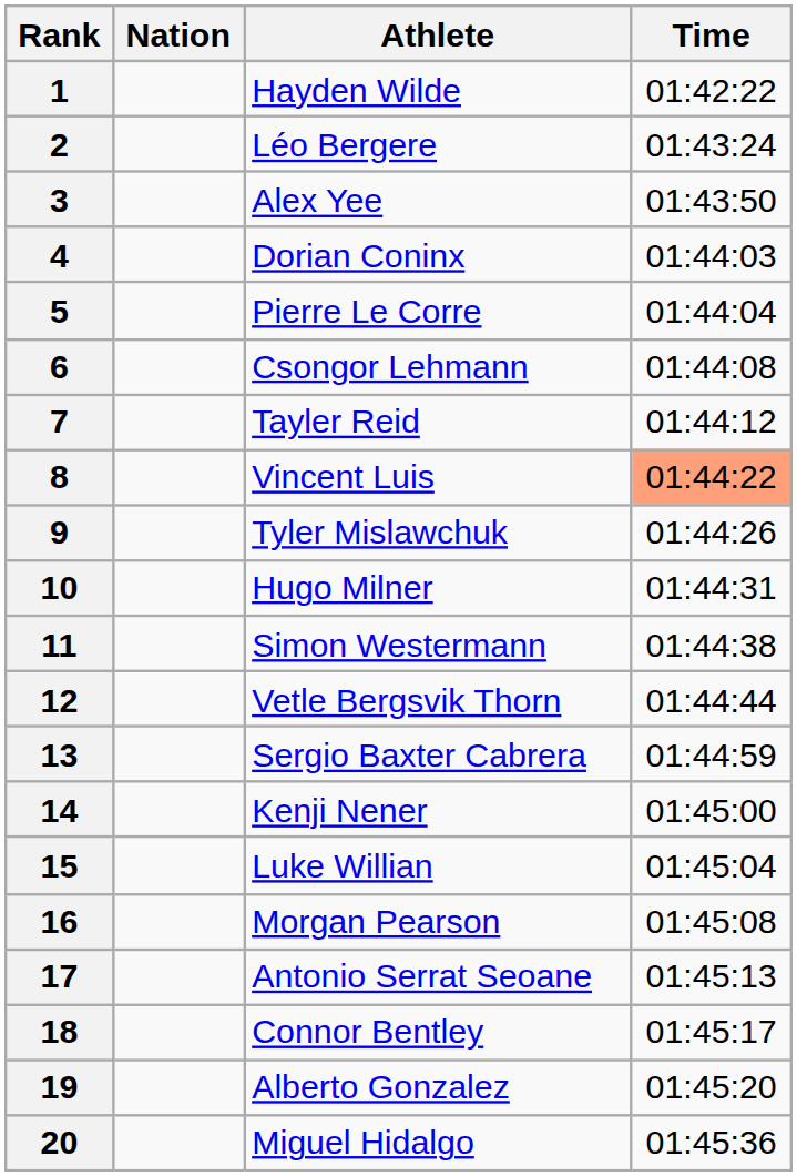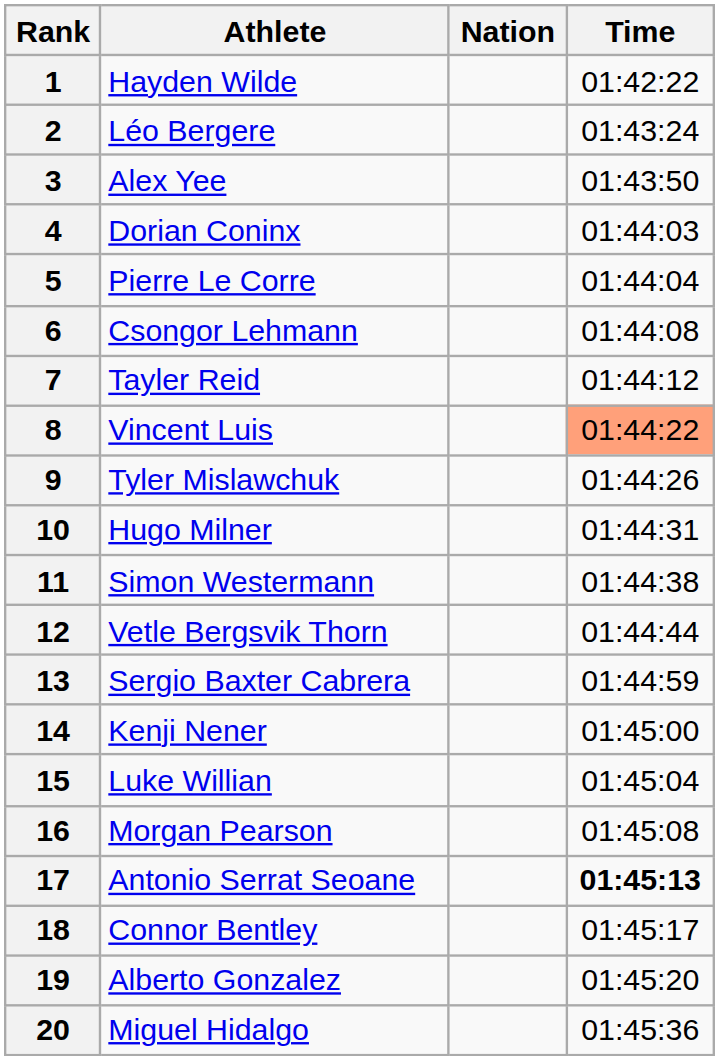columns swapped: Athlete <-> Nation
17 | Time: normal -> bold
